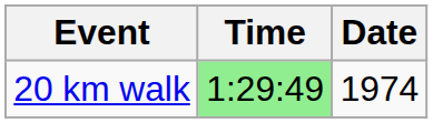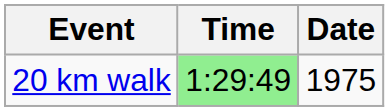20 km walk | Date: 1974 -> 1975
